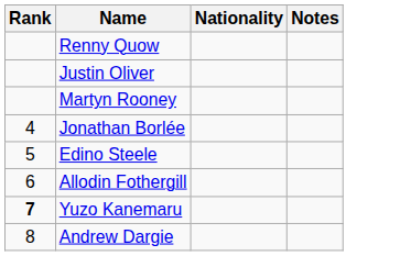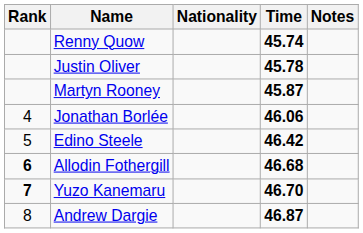+ column: Time | 45.74 | 45.78 | 45.87 | 46.06 | 46.42 | 46.68 | 46.70 | 46.87
Allodin Fothergill | Rank: normal -> bold
